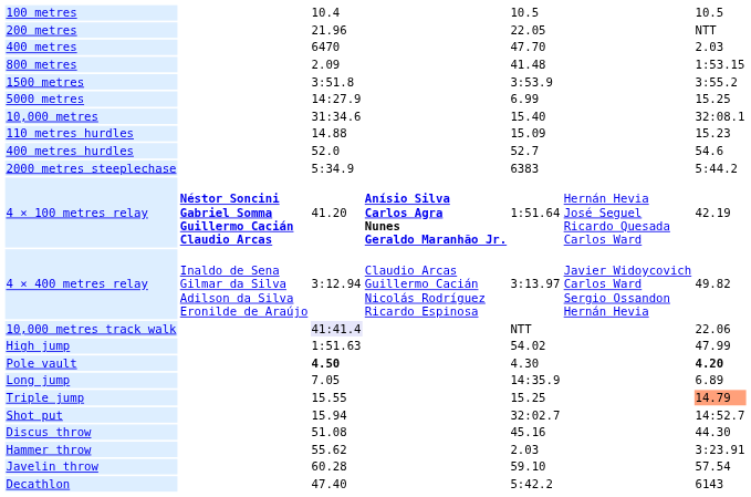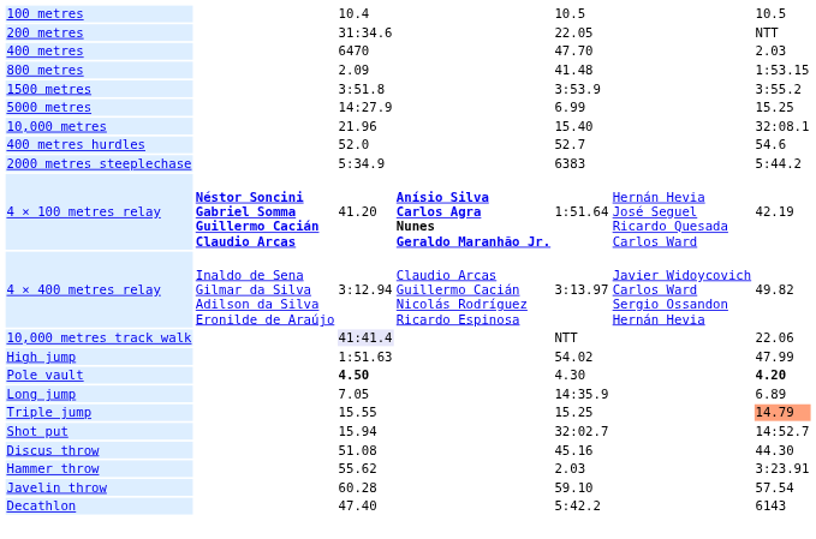200 metres | column 3: 21.96 -> 31:34.6
10,000 metres | column 3: 31:34.6 -> 21.96
- row: 110 metres hurdles | 14.88 | 15.09 | 15.23
